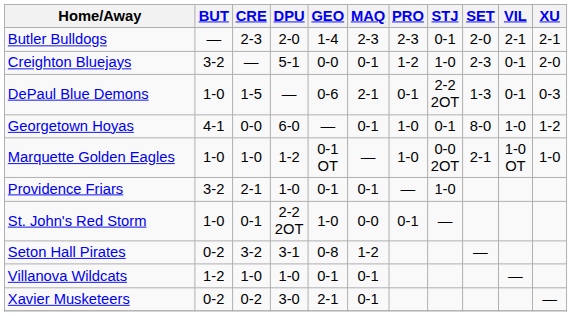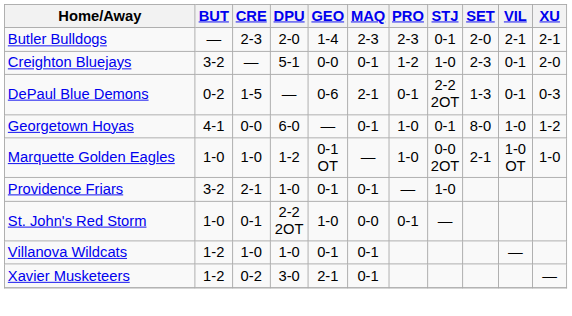DePaul Blue Demons | BUT: 1-0 -> 0-2
- row: Seton Hall Pirates | 0-2 | 3-2 | 3-1 | 0-8 | 1-2 | —
Xavier Musketeers | BUT: 0-2 -> 1-2
